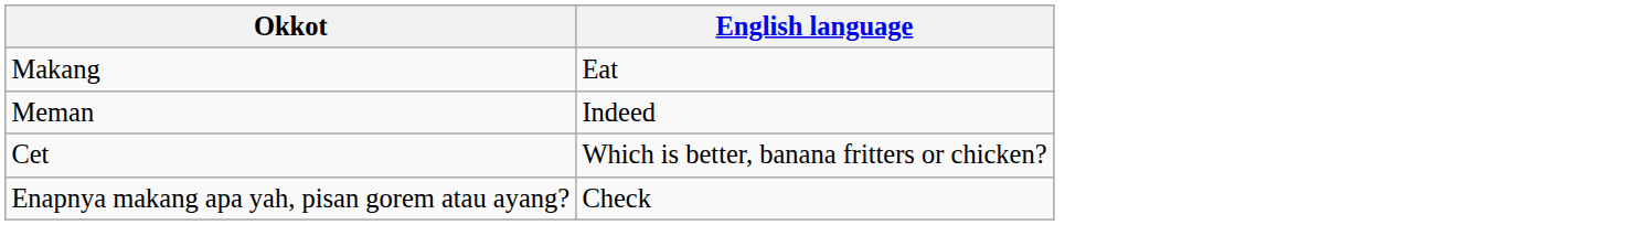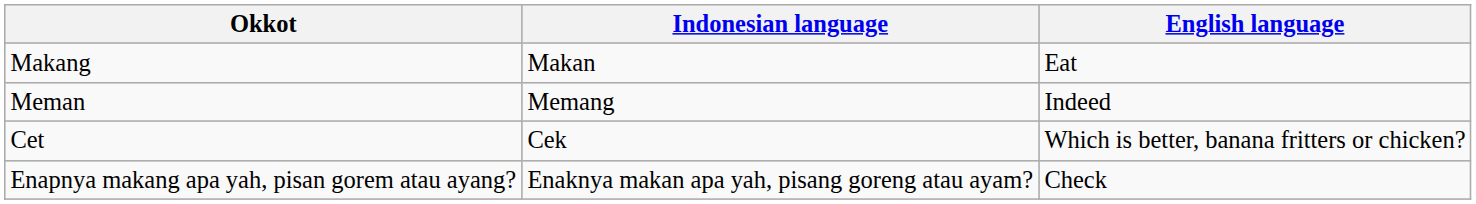+ column: Indonesian language | Makan | Memang | Cek | Enaknya makan apa yah, pisang goreng atau ayam?
